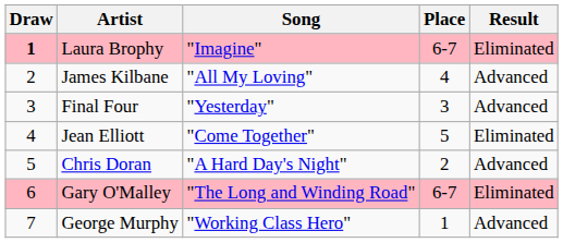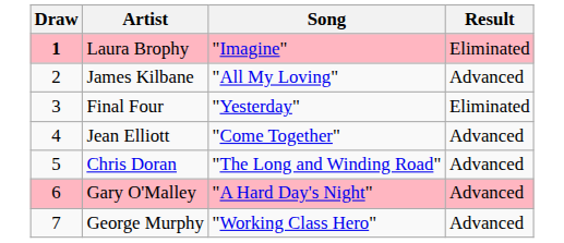- column: Place | 6-7 | 4 | 3 | 5 | 2 | 6-7 | 1
Final Four | Result: Advanced -> Eliminated
Jean Elliott | Result: Eliminated -> Advanced
Chris Doran | Song: "A Hard Day's Night" -> "The Long and Winding Road"
Gary O'Malley | Song: "The Long and Winding Road" -> "A Hard Day's Night"
Gary O'Malley | Result: Eliminated -> Advanced
